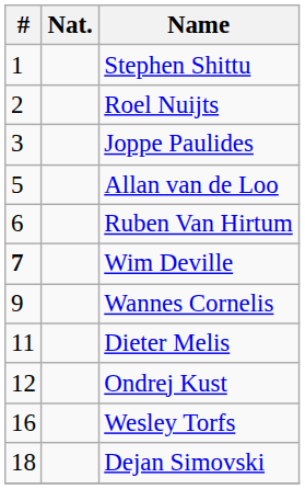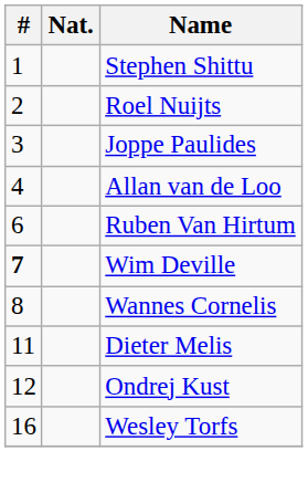Allan van de Loo | #: 5 -> 4
Wannes Cornelis | #: 9 -> 8
- row: 18 | Dejan Simovski
